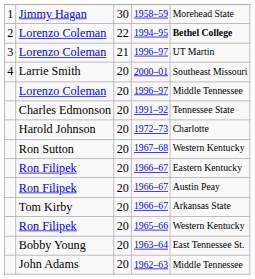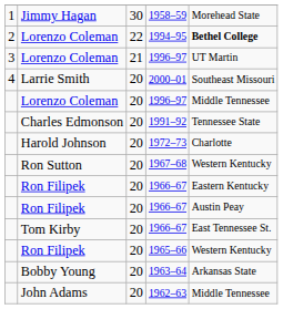Tom Kirby / 1966–67 | column 5: Arkansas State -> East Tennessee St.
1963–64 | column 5: East Tennessee St. -> Arkansas State
